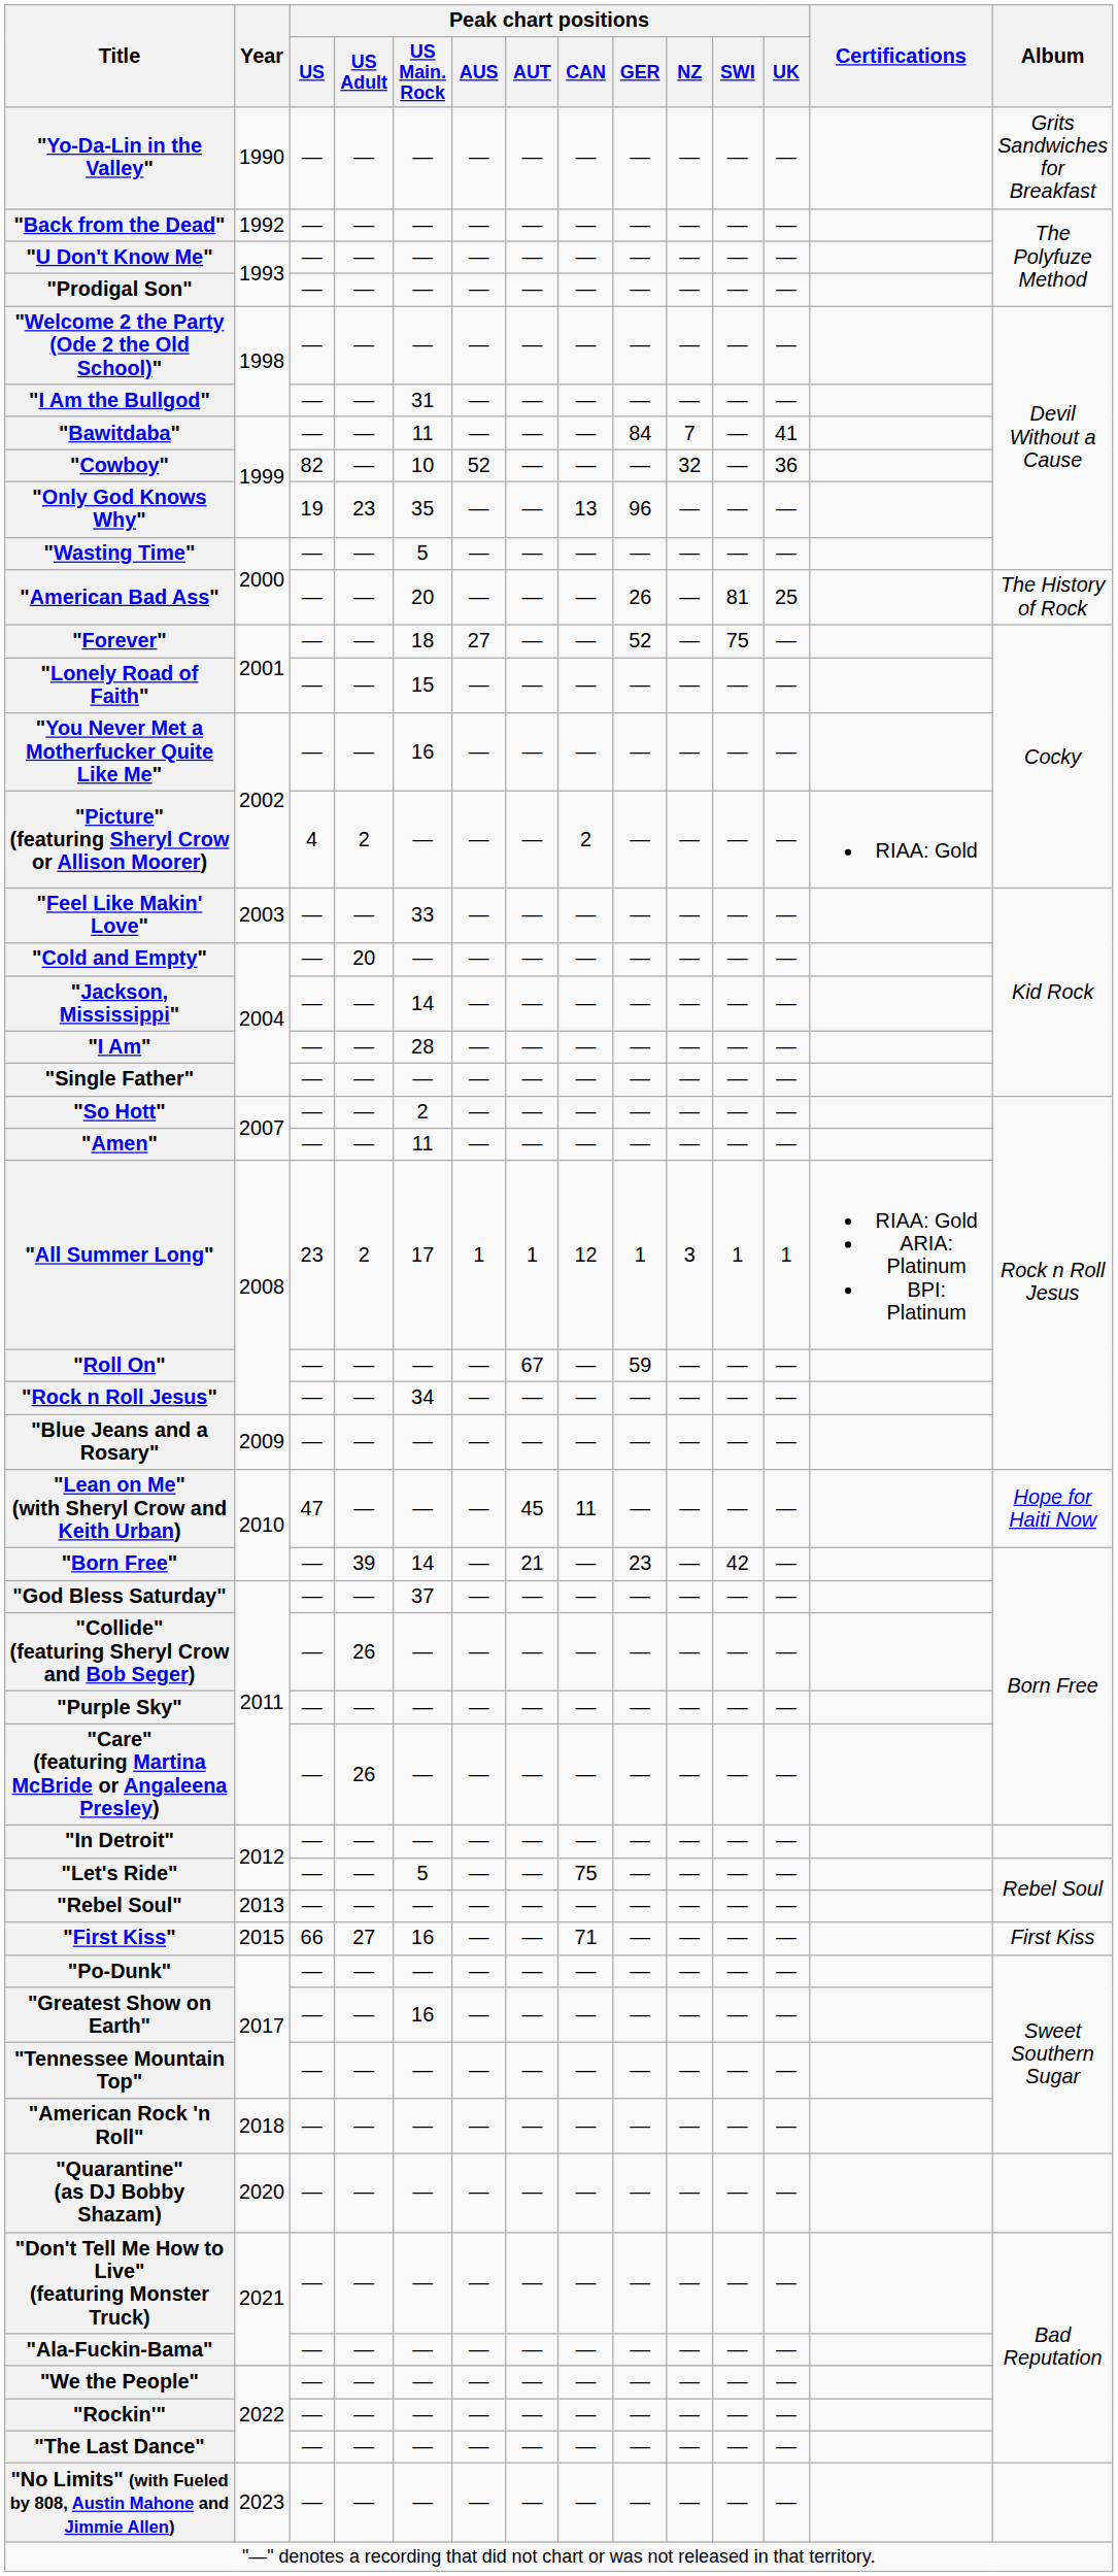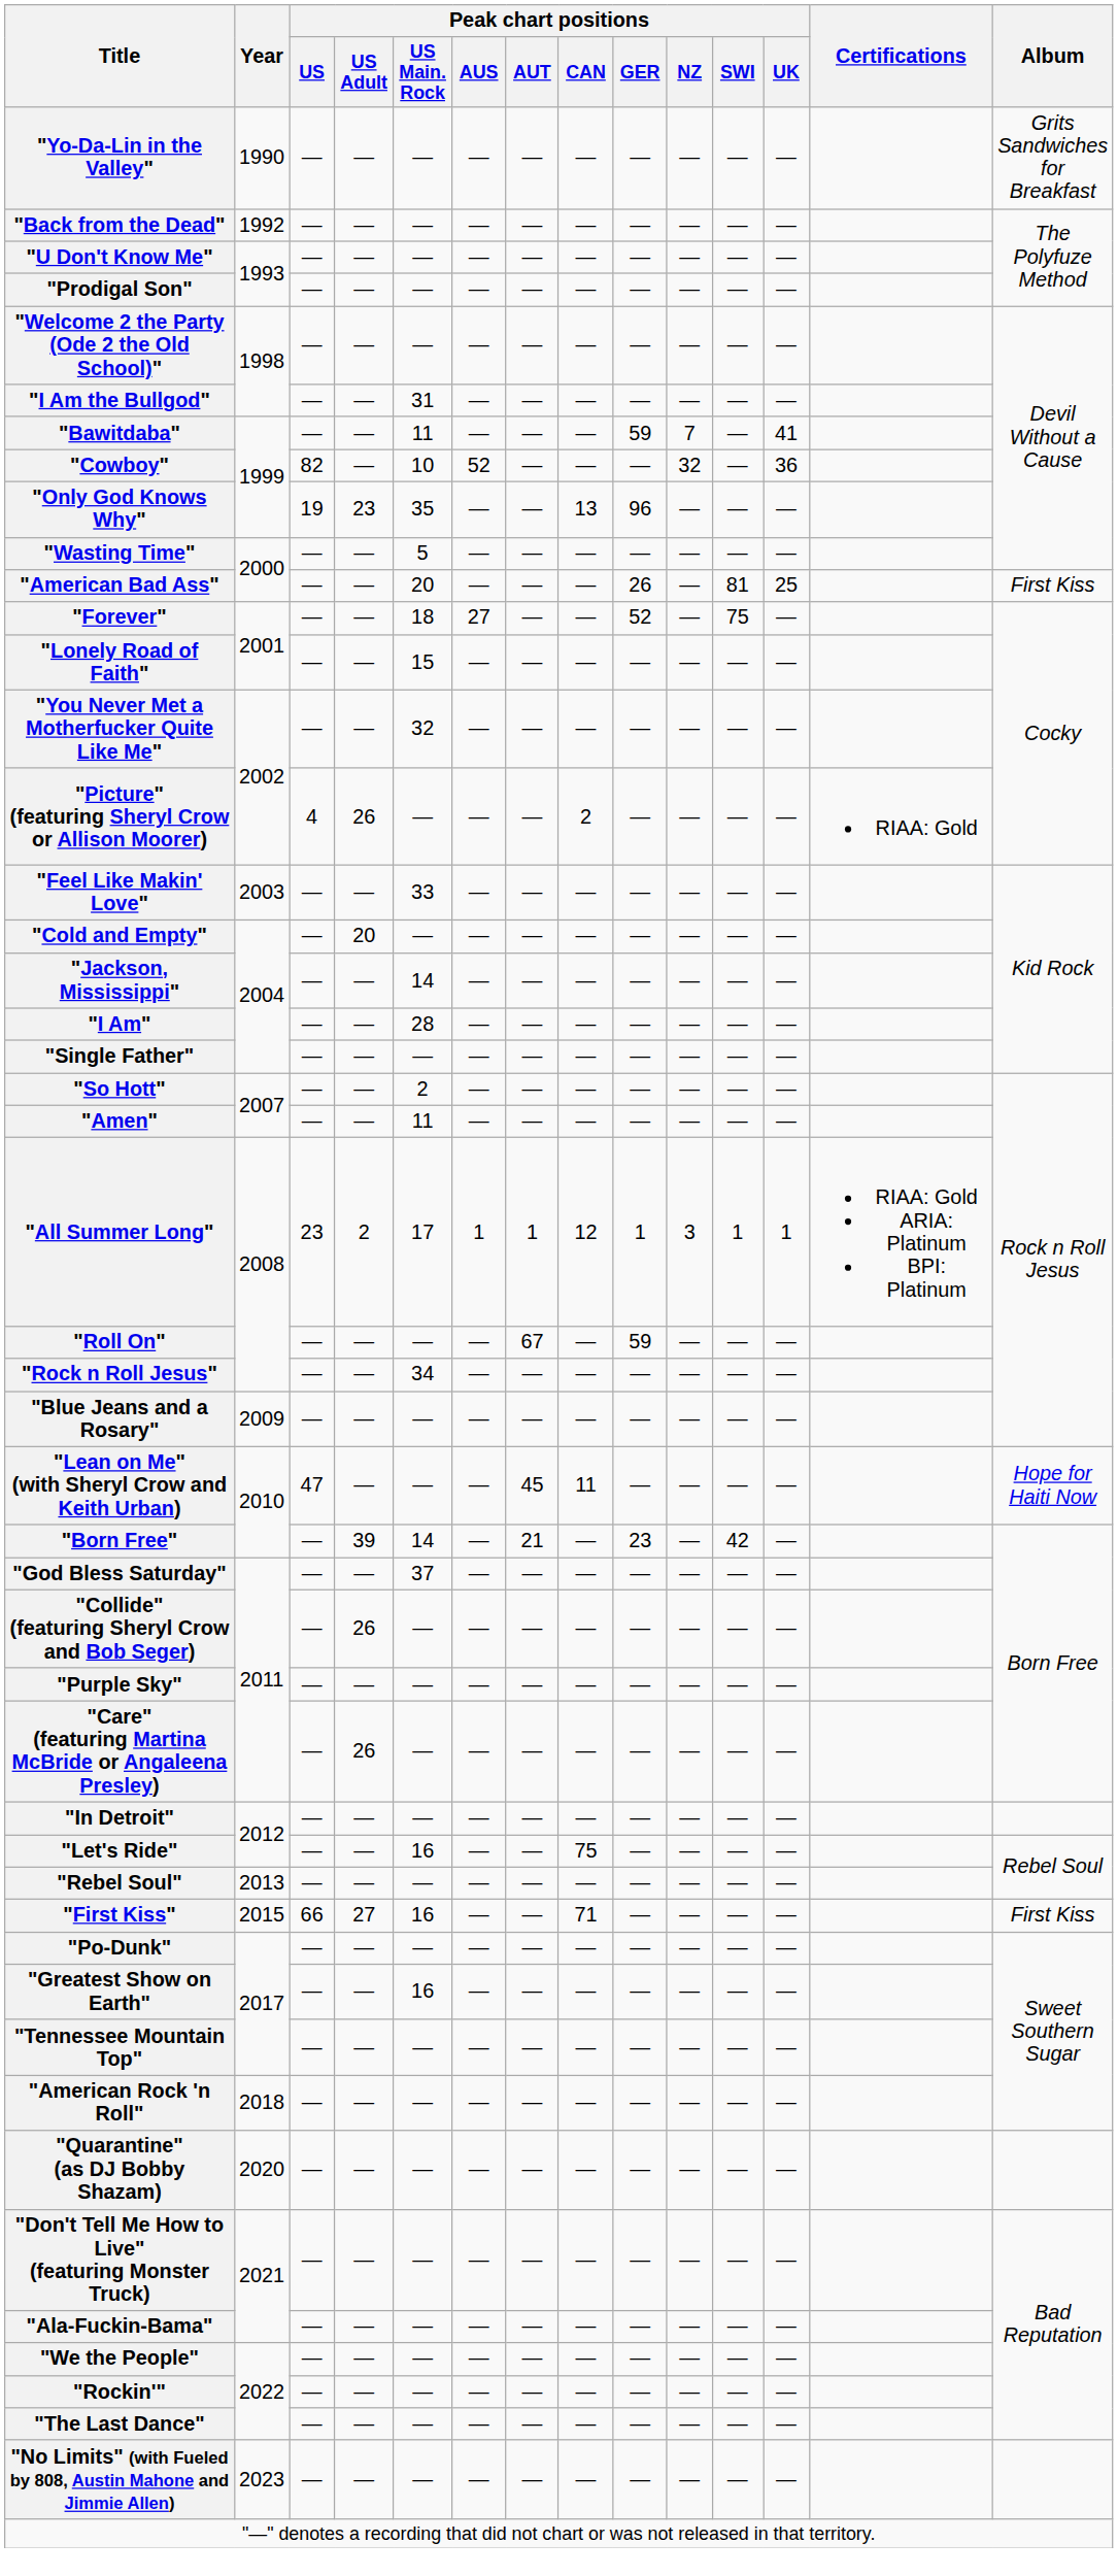"Bawitdaba" | Peak chart positions / GER: 84 -> 59
"American Bad Ass" | Album: The History of Rock -> First Kiss
"You Never Met a Motherfucker Quite Like Me" | Peak chart positions / US Main. Rock: 16 -> 32
"Picture" (featuring Sheryl Crow or Allison Moorer) | Peak chart positions / US Adult: 2 -> 26
"Let's Ride" | Peak chart positions / US Main. Rock: 5 -> 16
